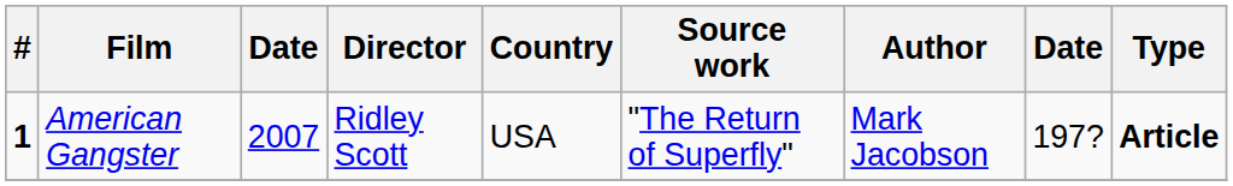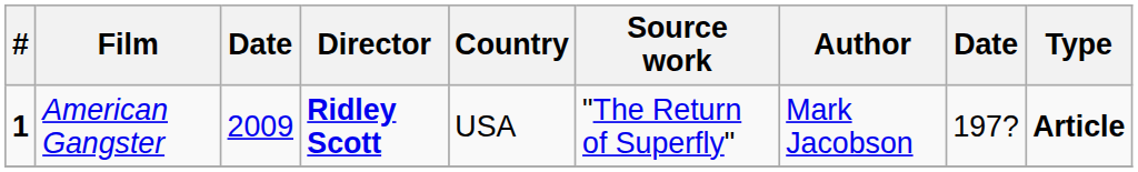American Gangster | column 3: 2007 -> 2009
American Gangster | Director: normal -> bold
